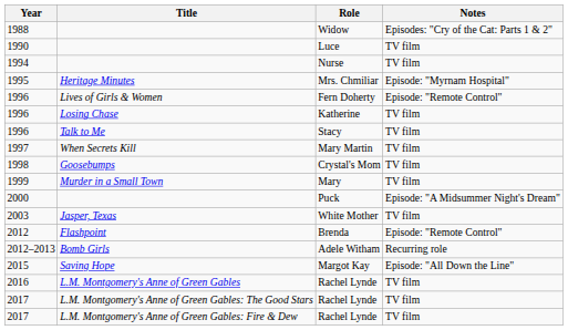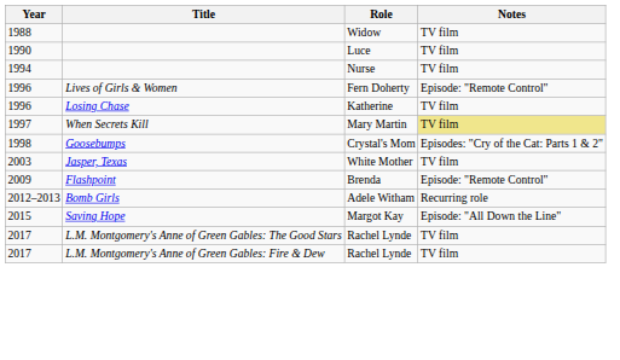Widow | Notes: Episodes: "Cry of the Cat: Parts 1 & 2" -> TV film
- row: 1995 | Heritage Minutes | Mrs. Chmiliar | Episode: "Myrnam Hospital"
- row: 1996 | Talk to Me | Stacy | TV film
Mary Martin | Notes: no background -> khaki background
Crystal's Mom | Notes: TV film -> Episodes: "Cry of the Cat: Parts 1 & 2"
- row: 1999 | Murder in a Small Town | Mary | TV film
- row: 2000 | Puck | Episode: "A Midsummer Night's Dream"
Brenda | Year: 2012 -> 2009
- row: 2016 | L.M. Montgomery's Anne of Green Gables | Rachel Lynde | TV film
